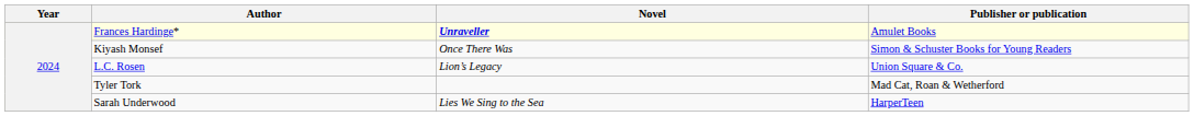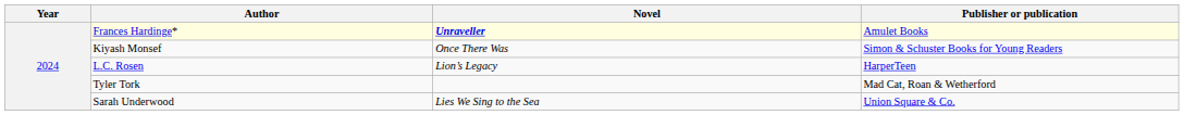L.C. Rosen | Publisher or publication: Union Square & Co. -> HarperTeen
Sarah Underwood | Publisher or publication: HarperTeen -> Union Square & Co.
